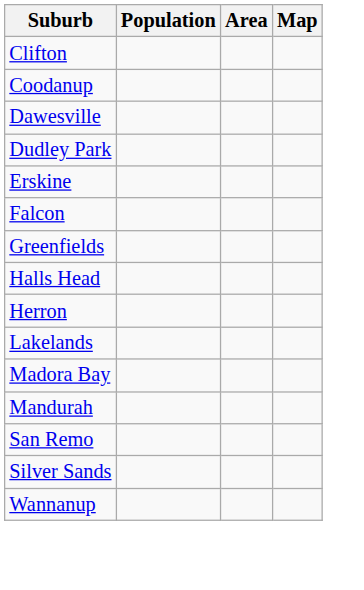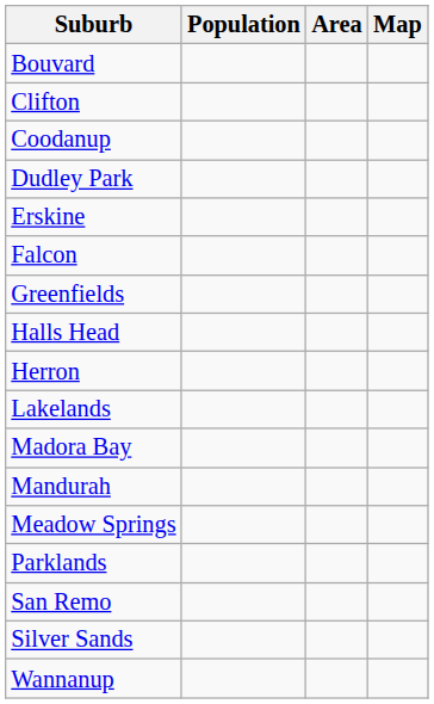+ row: Bouvard
- row: Dawesville
+ row: Meadow Springs
+ row: Parklands
